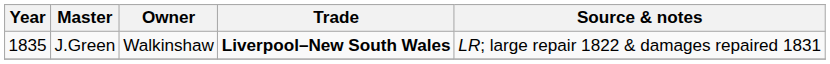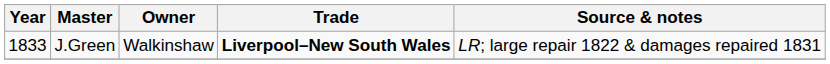J.Green | Year: 1835 -> 1833
